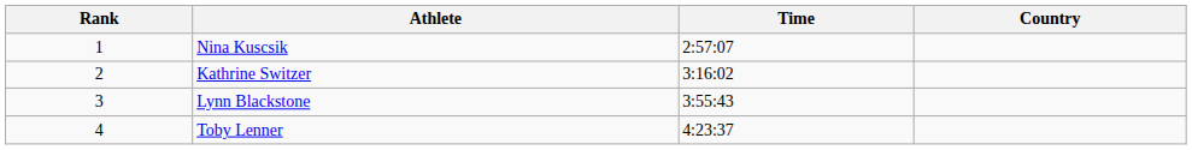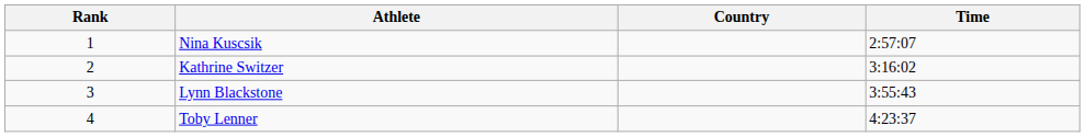columns swapped: Country <-> Time
